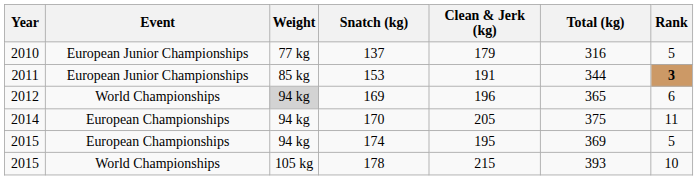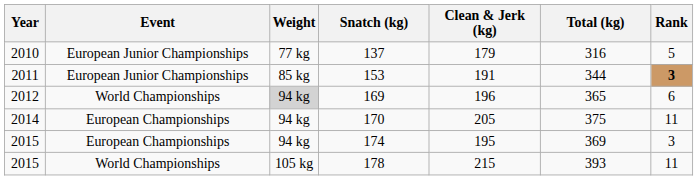174 | Rank: 5 -> 3
178 | Rank: 10 -> 11
